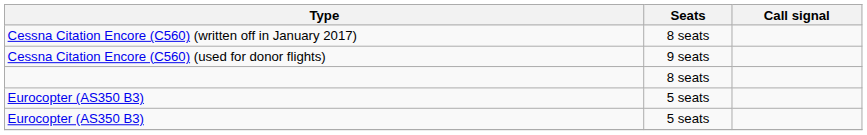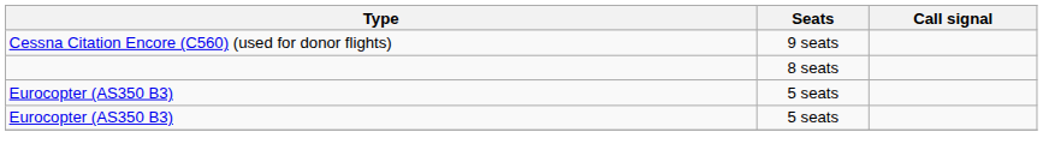- row: Cessna Citation Encore (C560) (written off in January 2017) | 8 seats
